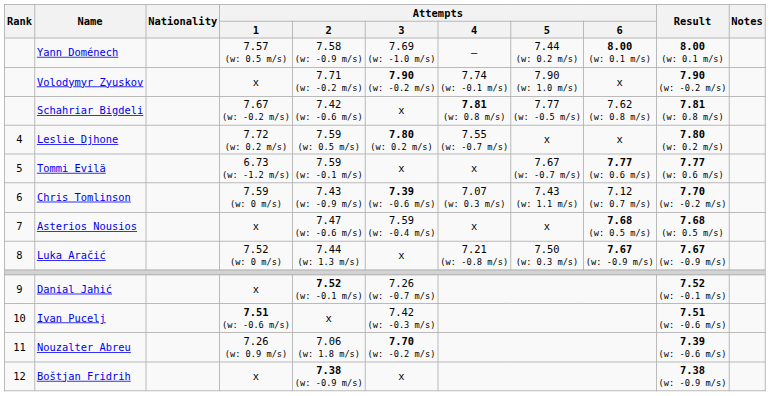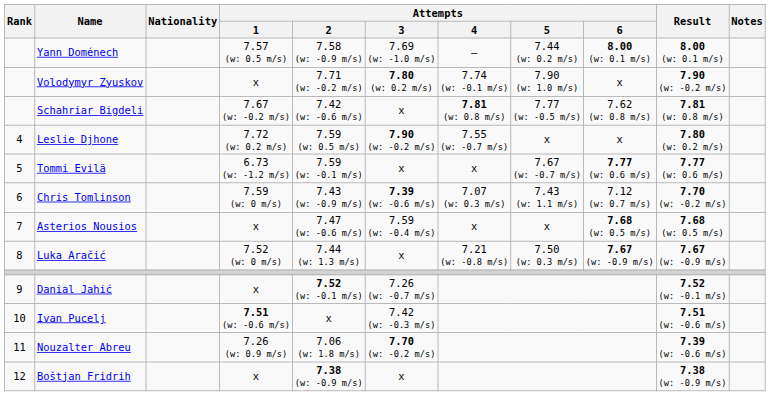Volodymyr Zyuskov | Attempts / 3: 7.90 (w: -0.2 m/s) -> 7.80 (w: 0.2 m/s)
Leslie Djhone | Attempts / 3: 7.80 (w: 0.2 m/s) -> 7.90 (w: -0.2 m/s)
